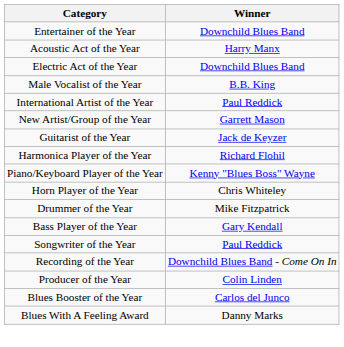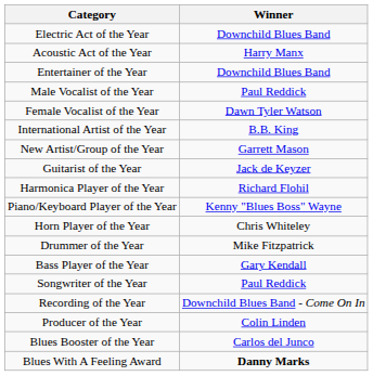rows swapped: Entertainer of the Year <-> Electric Act of the Year
Male Vocalist of the Year | Winner: B.B. King -> Paul Reddick
+ row: Female Vocalist of the Year | Dawn Tyler Watson
International Artist of the Year | Winner: Paul Reddick -> B.B. King
Blues With A Feeling Award | Winner: normal -> bold
